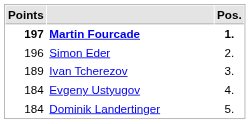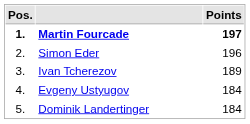columns swapped: Pos. <-> Points
